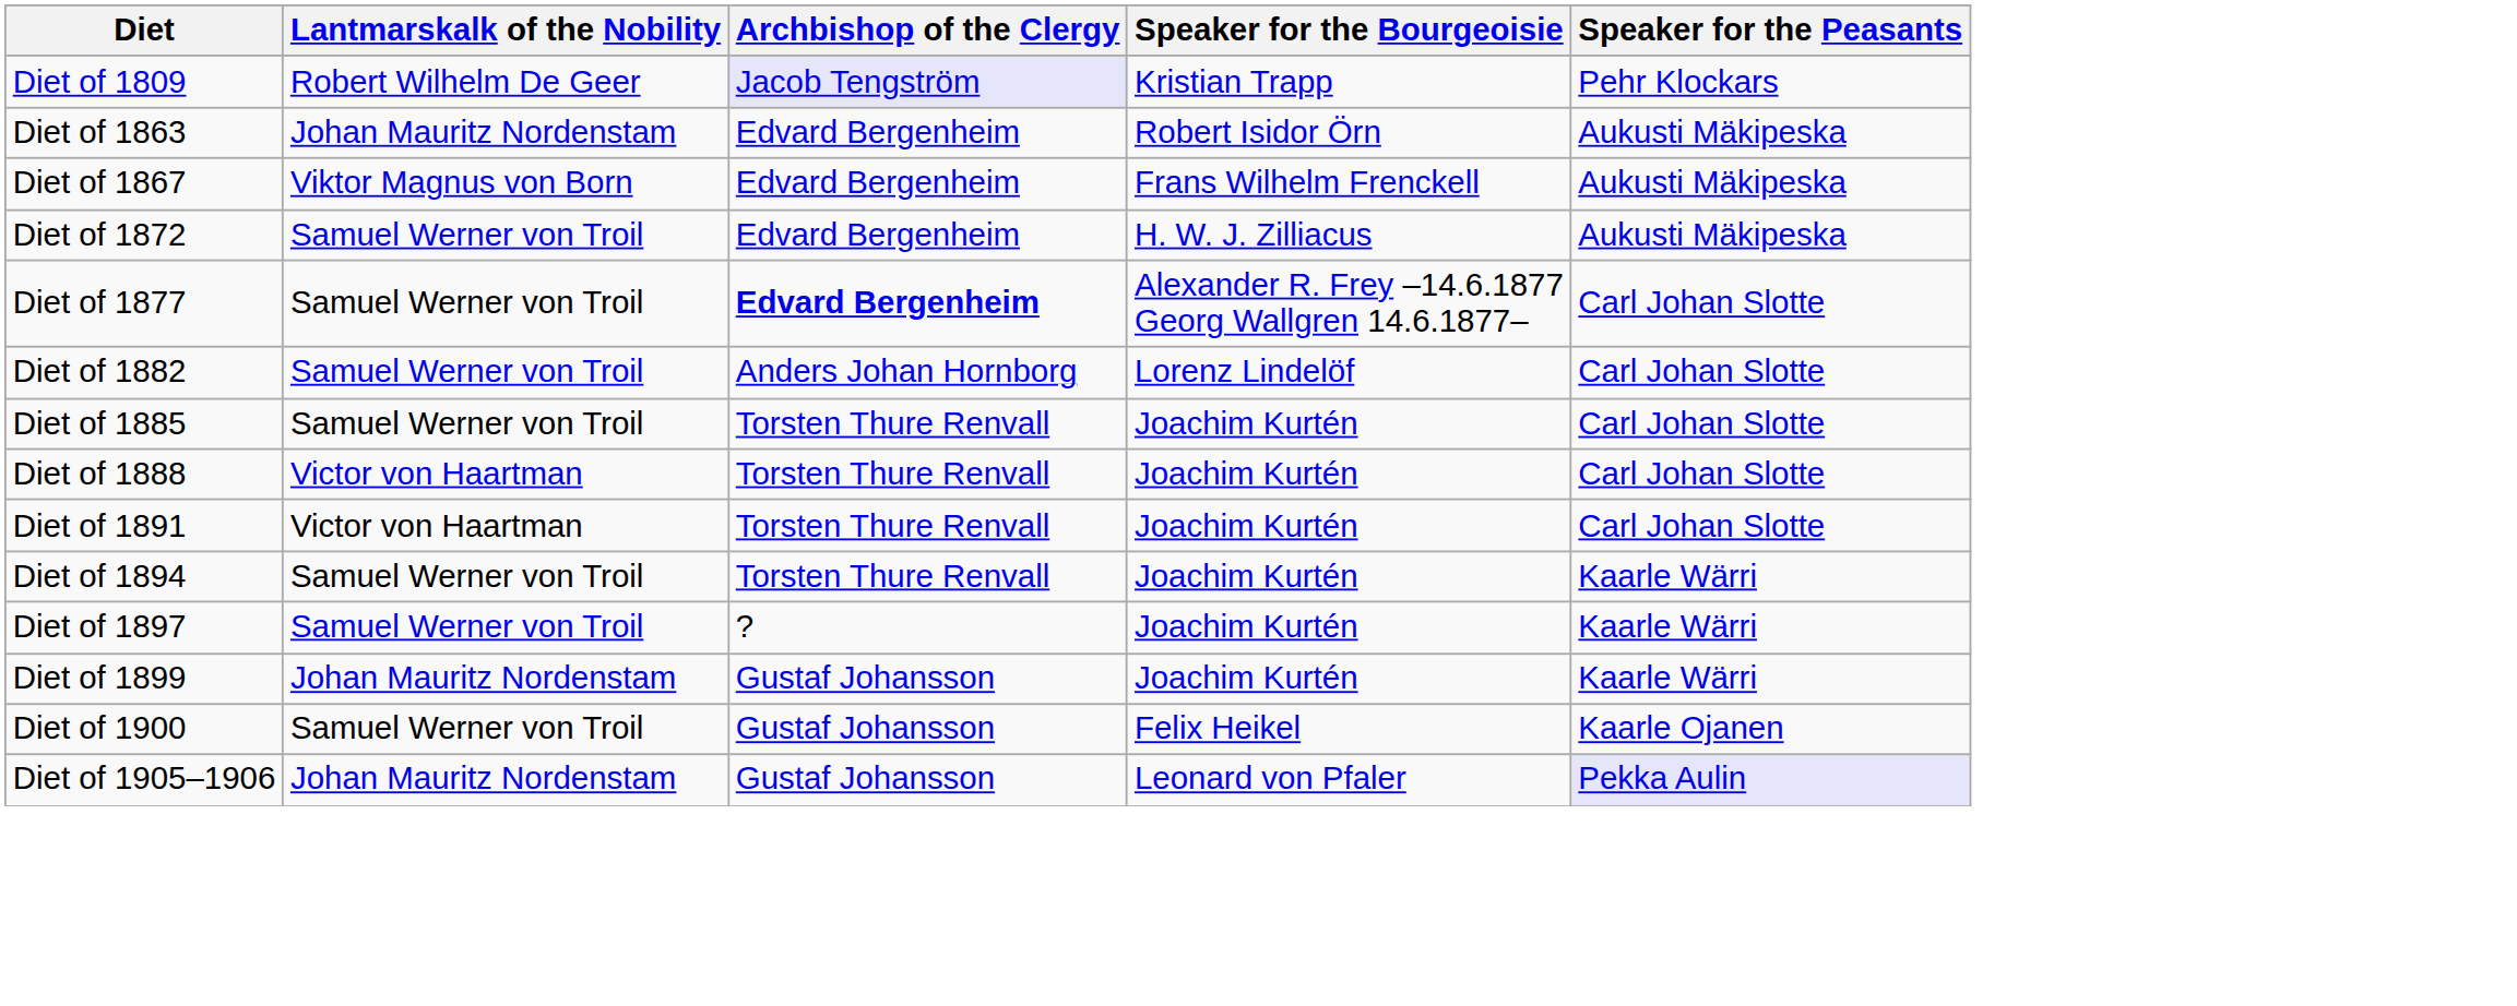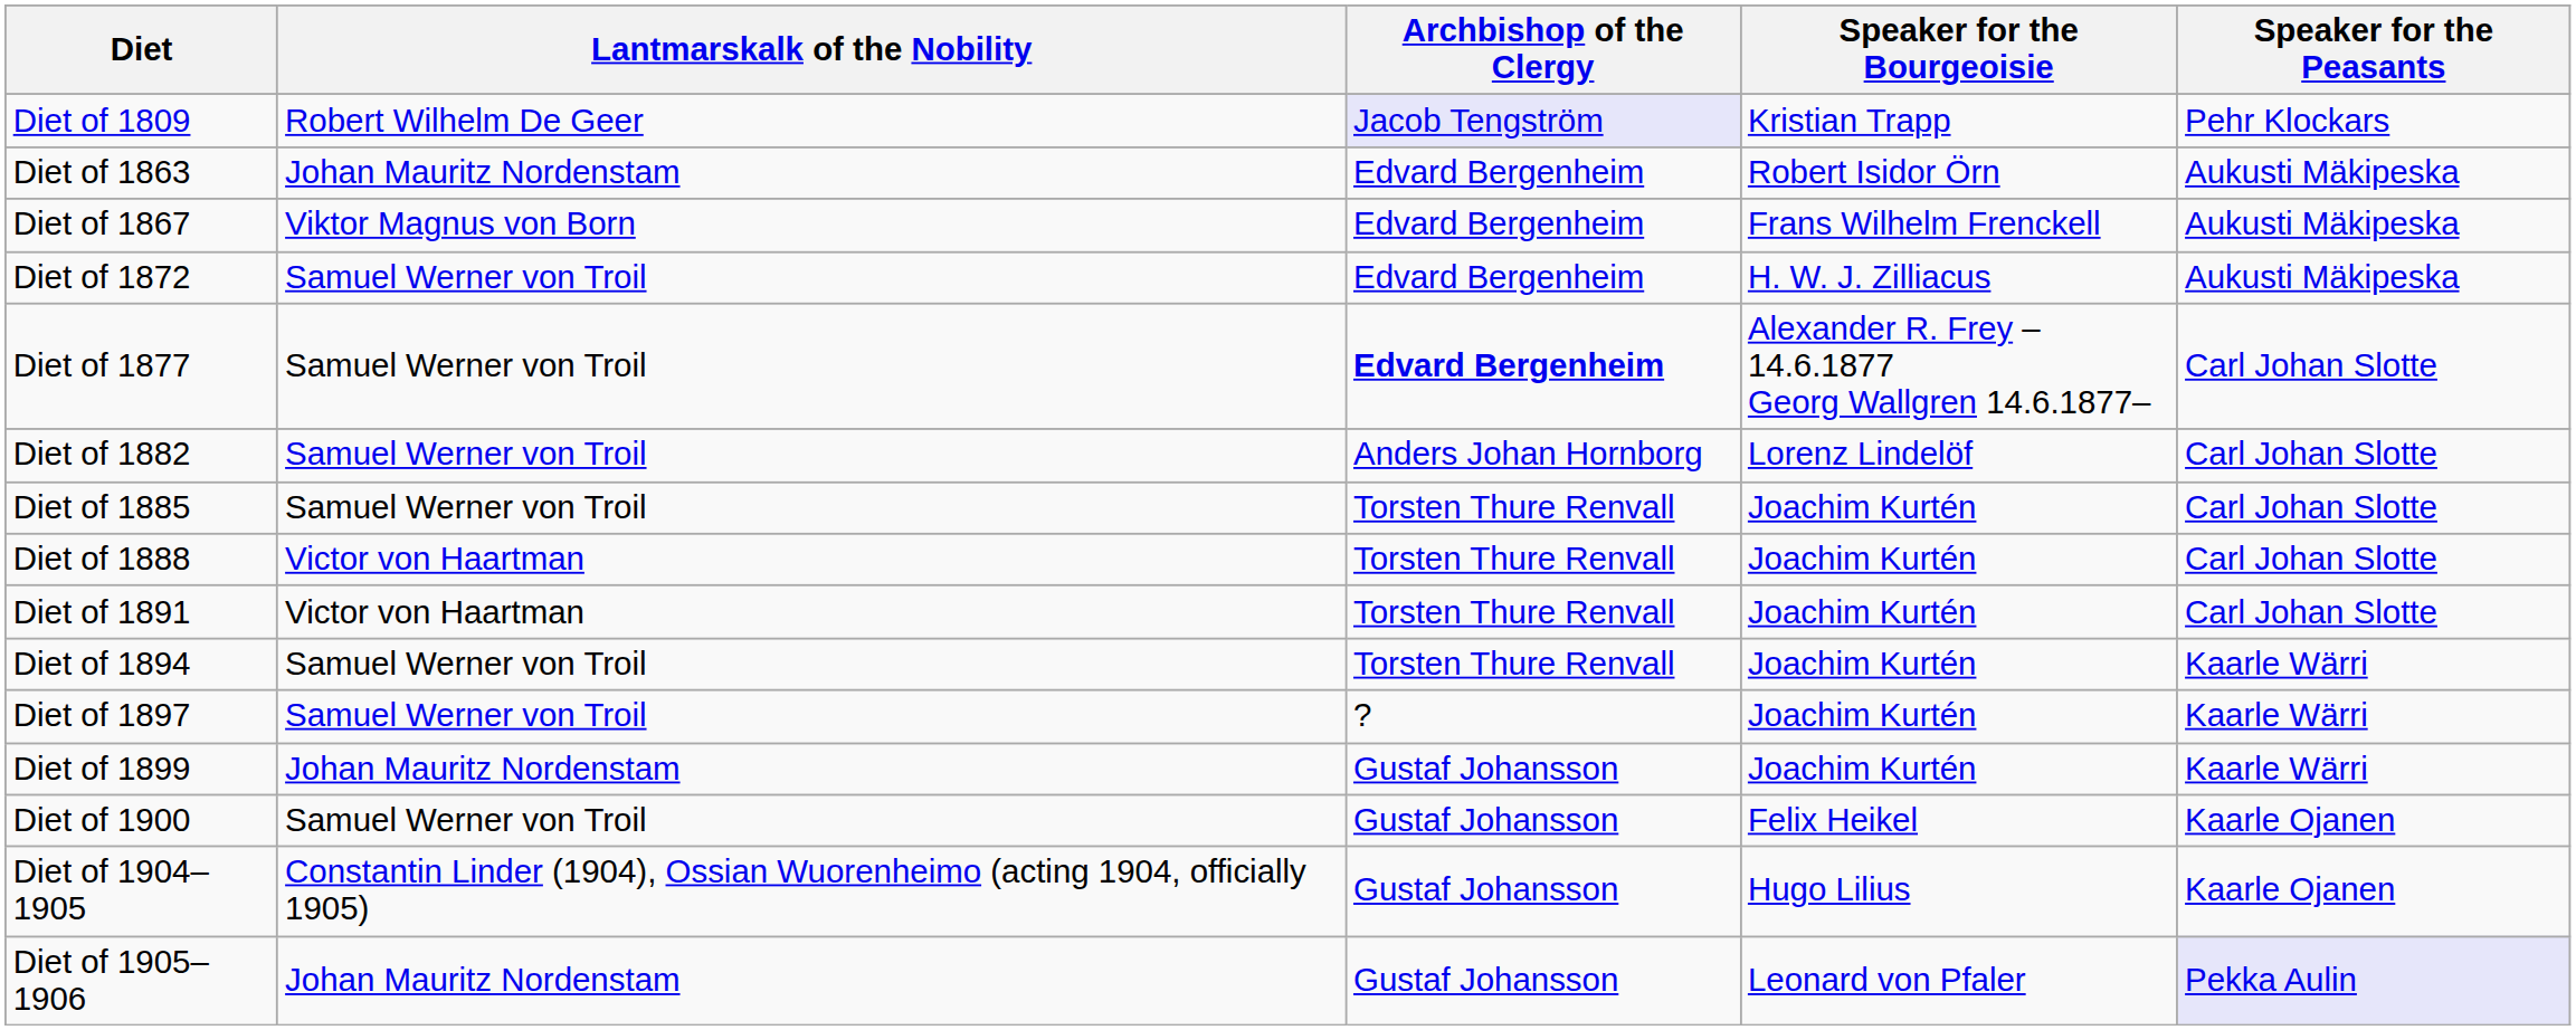+ row: Diet of 1904–1905 | Constantin Linder (1904), Ossian Wuorenheimo (acting 1904, officially 1905) | Gustaf Johansson | Hugo Lilius | Kaarle Ojanen
